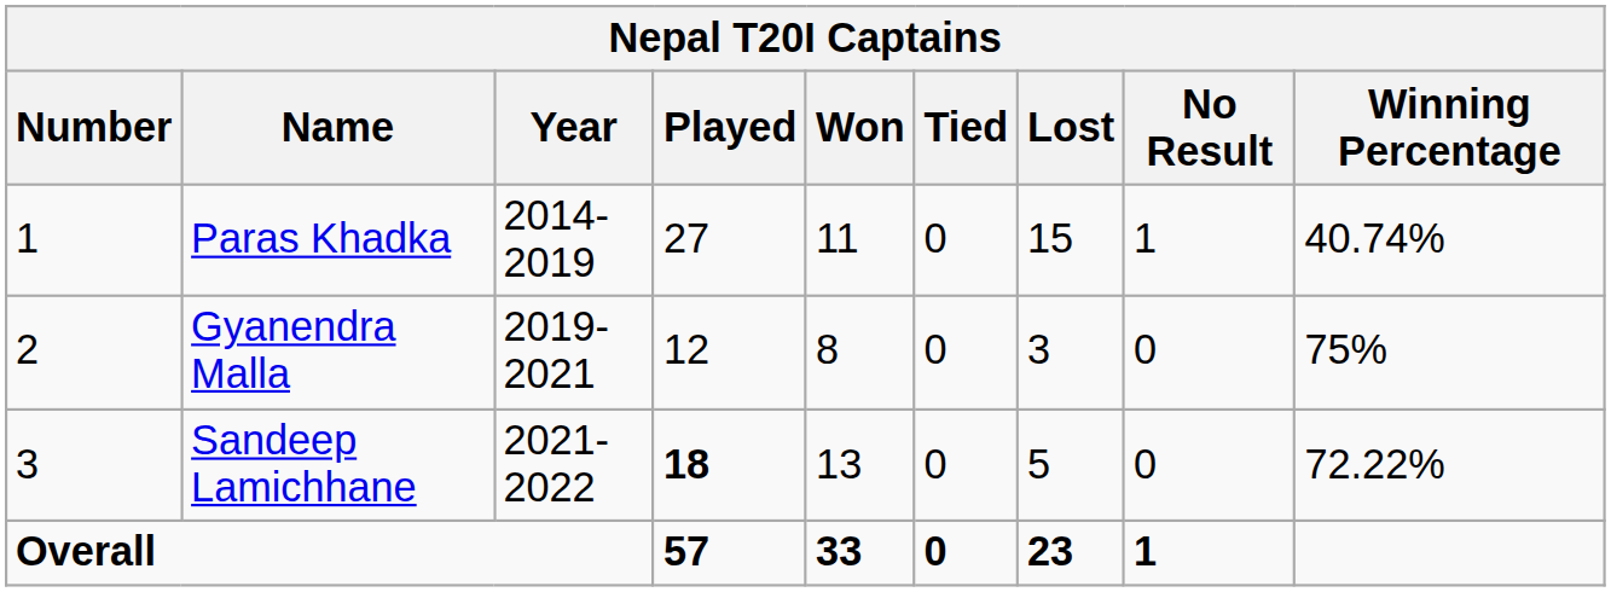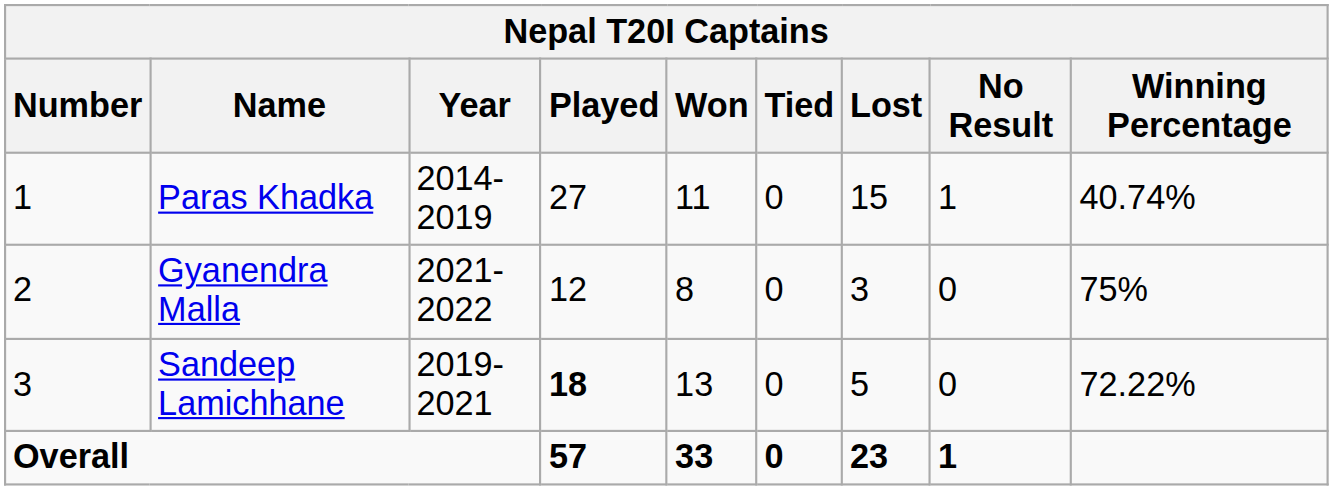Gyanendra Malla | Year: 2019-2021 -> 2021-2022
Sandeep Lamichhane | Year: 2021-2022 -> 2019-2021
